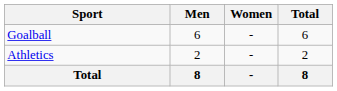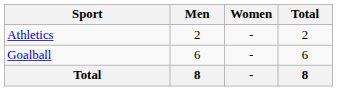rows swapped: Athletics <-> Goalball
